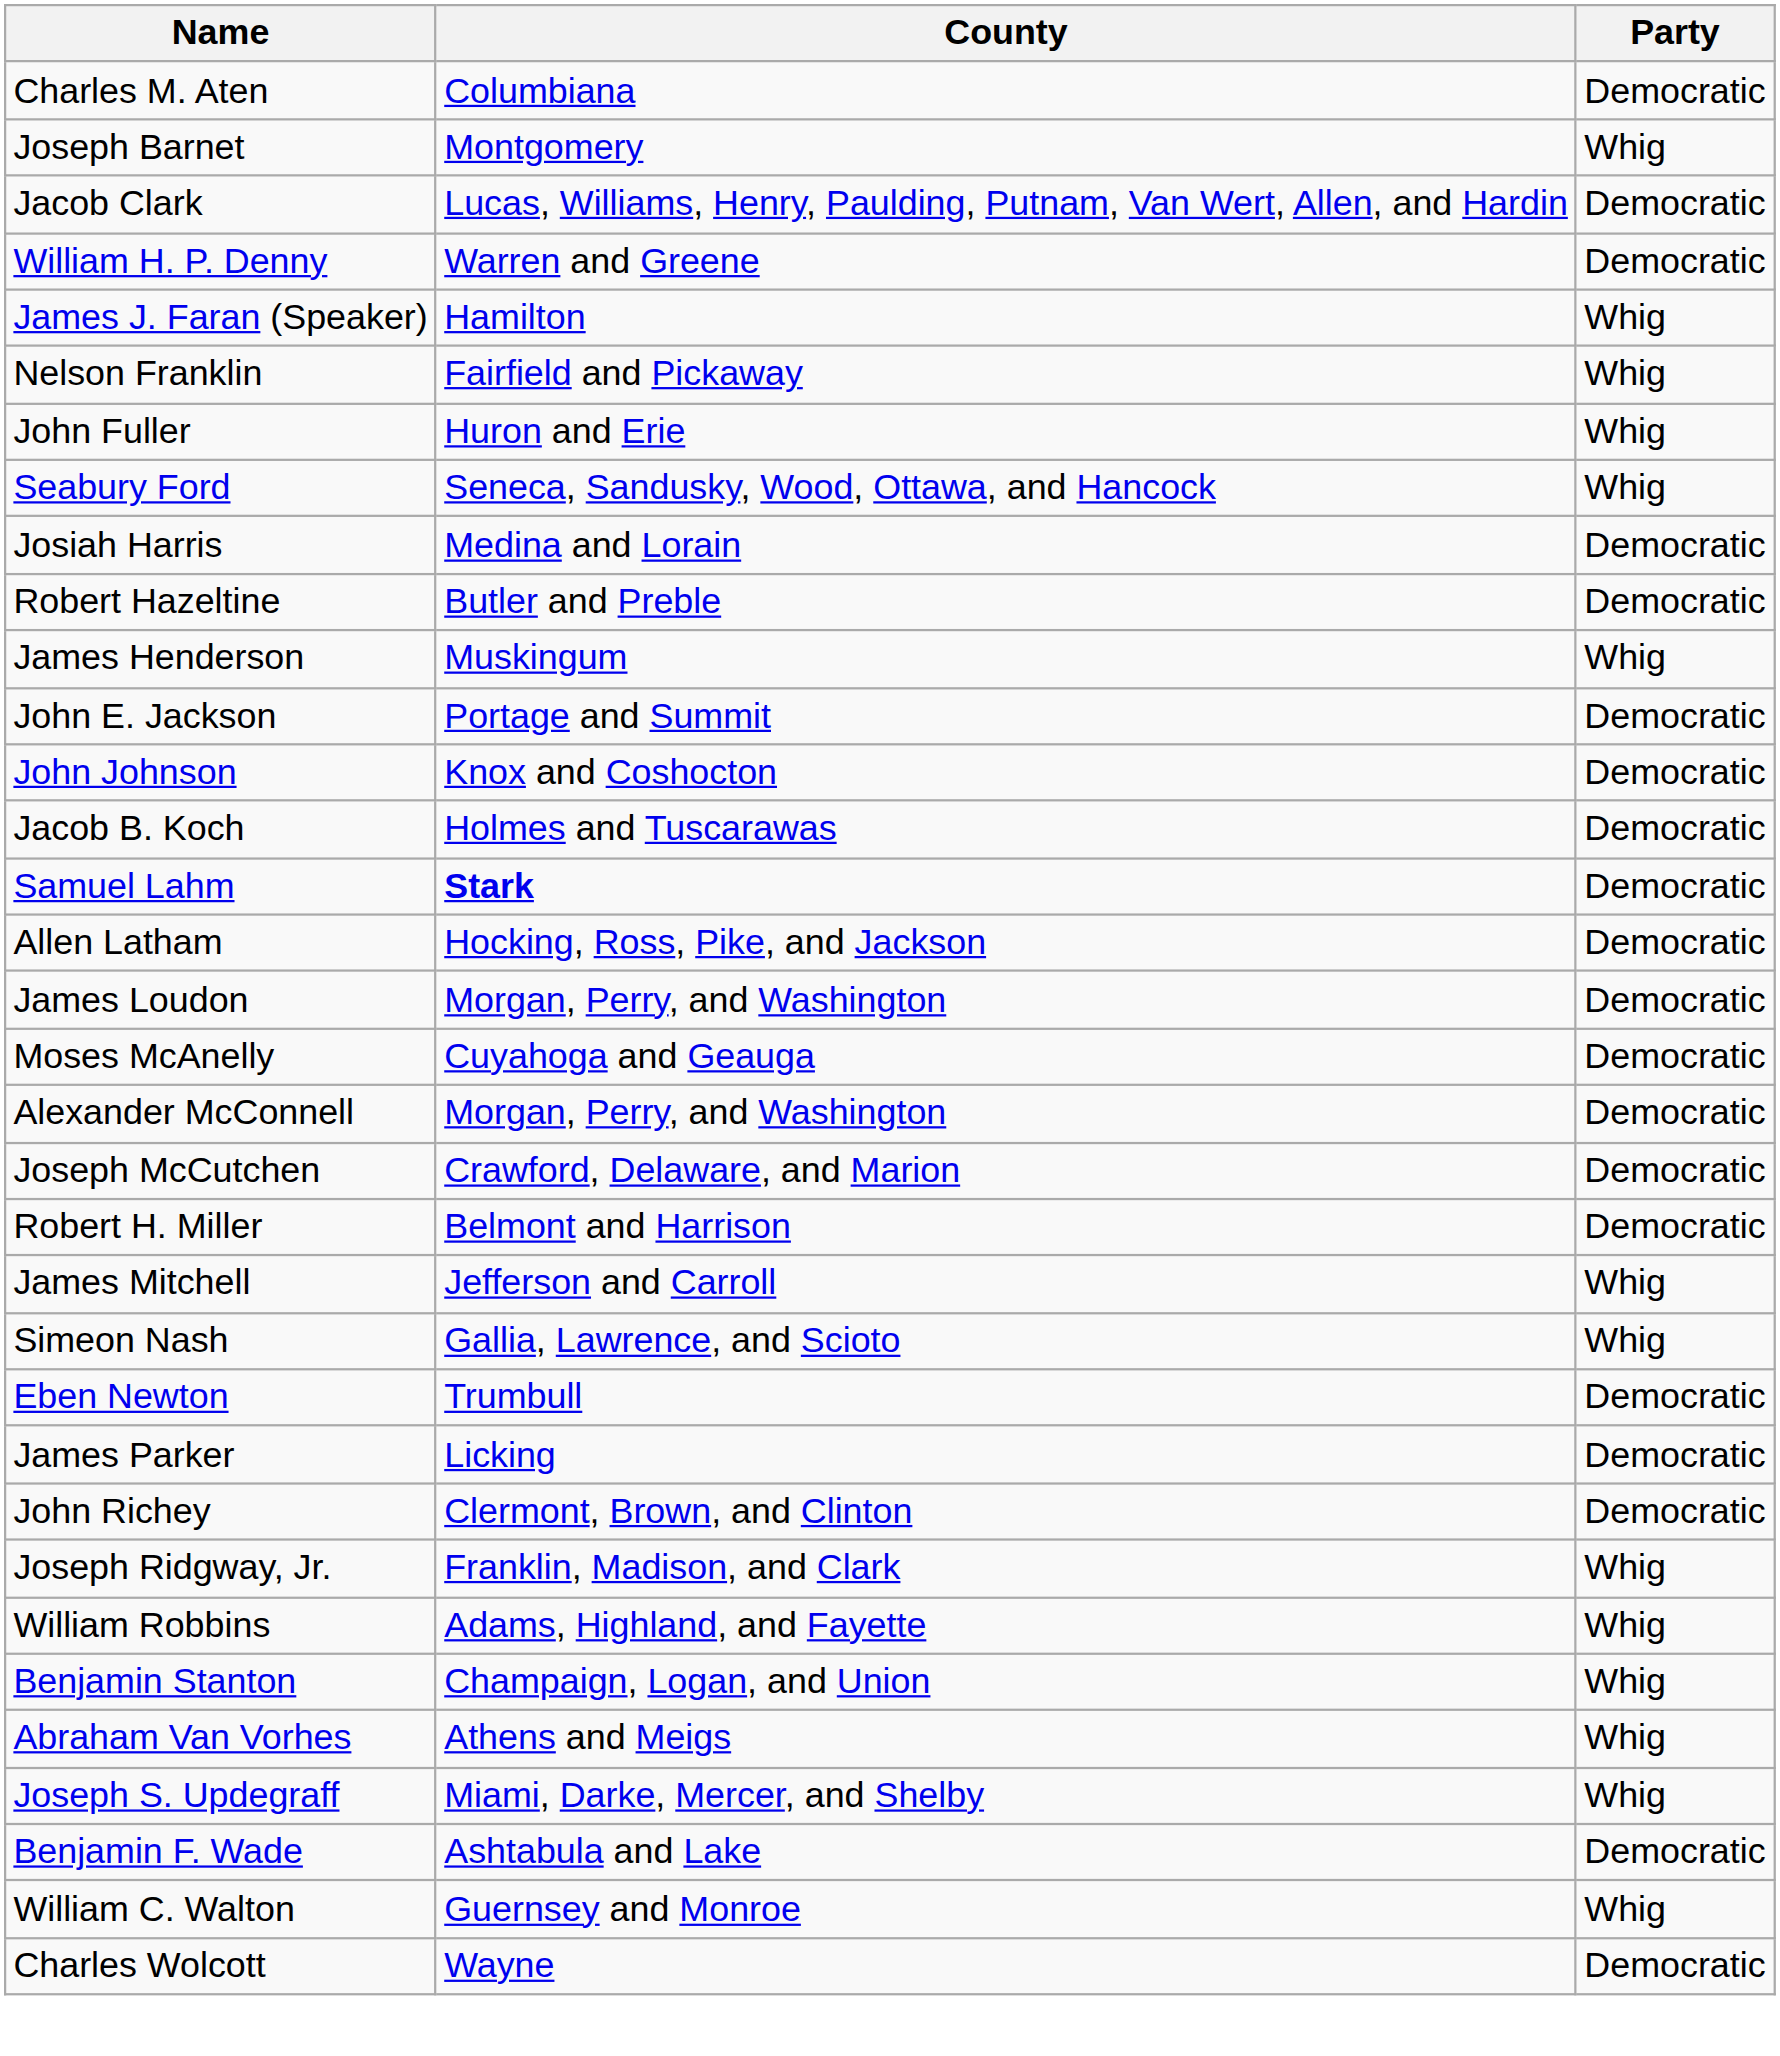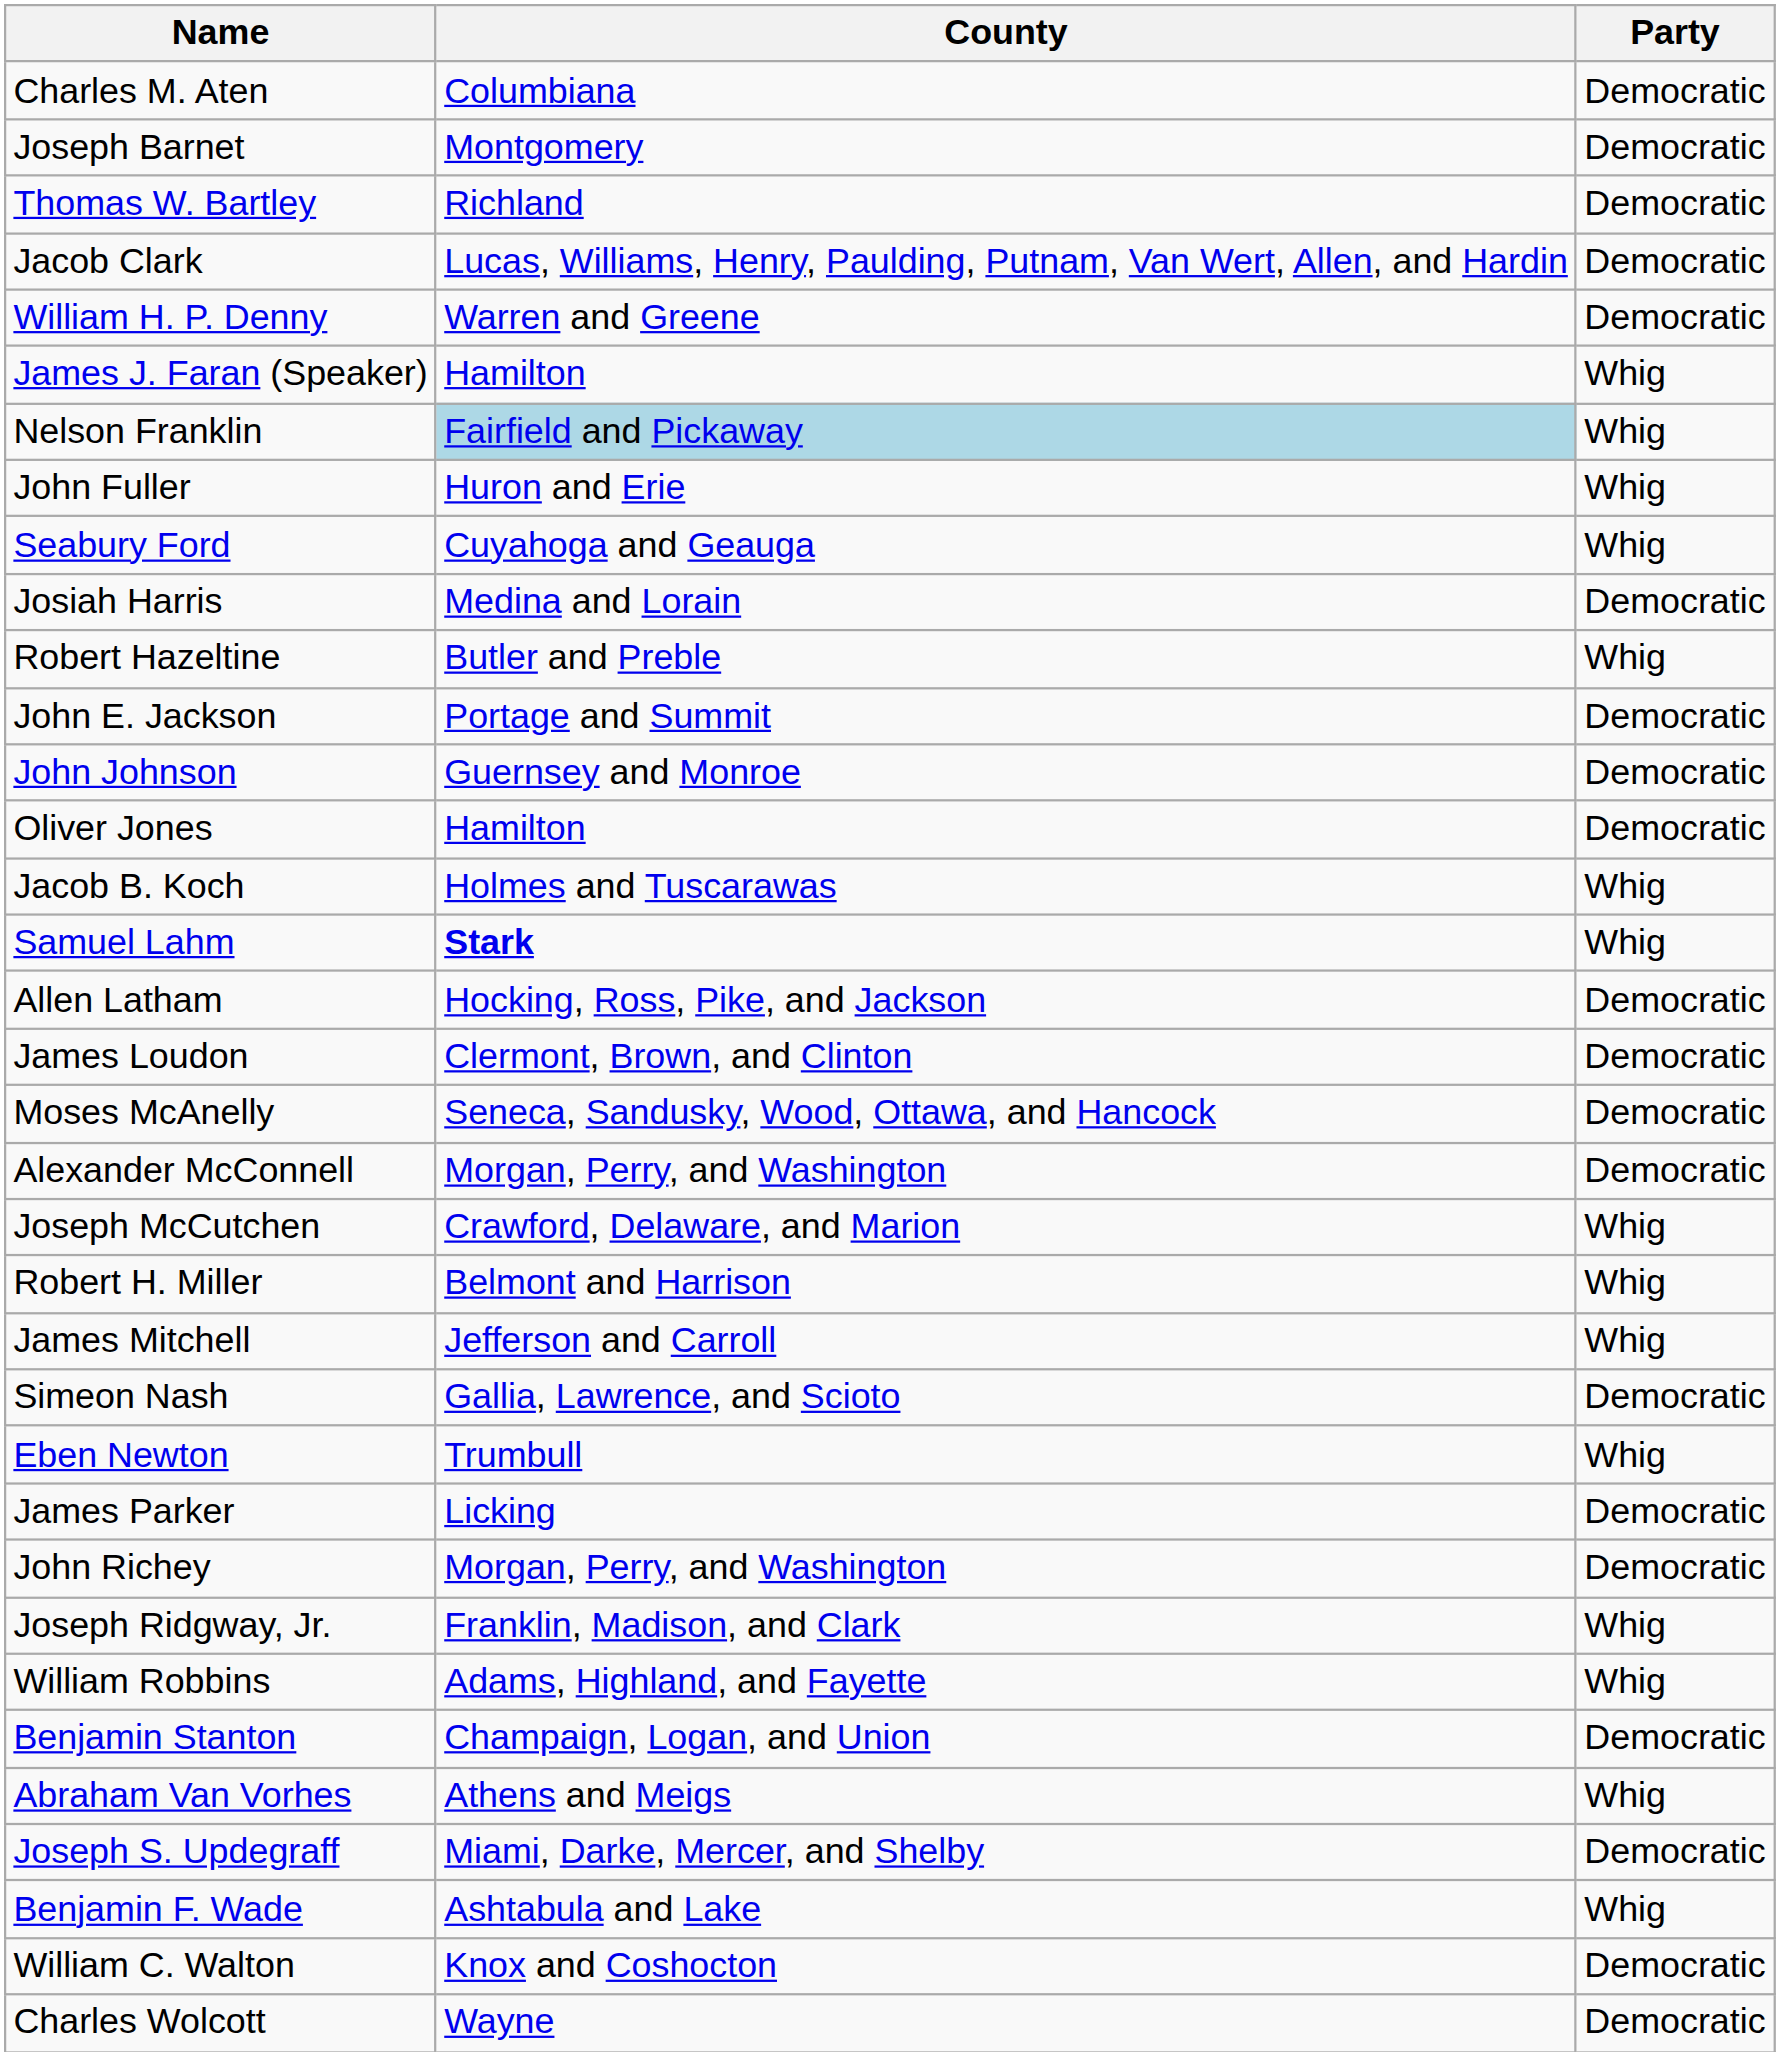Joseph Barnet | Party: Whig -> Democratic
+ row: Thomas W. Bartley | Richland | Democratic
Nelson Franklin | County: no background -> lightblue background
Seabury Ford | County: Seneca, Sandusky, Wood, Ottawa, and Hancock -> Cuyahoga and Geauga
Robert Hazeltine | Party: Democratic -> Whig
- row: James Henderson | Muskingum | Whig
John Johnson | County: Knox and Coshocton -> Guernsey and Monroe
+ row: Oliver Jones | Hamilton | Democratic
Jacob B. Koch | Party: Democratic -> Whig
Samuel Lahm | Party: Democratic -> Whig
James Loudon | County: Morgan, Perry, and Washington -> Clermont, Brown, and Clinton
Moses McAnelly | County: Cuyahoga and Geauga -> Seneca, Sandusky, Wood, Ottawa, and Hancock
Joseph McCutchen | Party: Democratic -> Whig
Robert H. Miller | Party: Democratic -> Whig
Simeon Nash | Party: Whig -> Democratic
Eben Newton | Party: Democratic -> Whig
John Richey | County: Clermont, Brown, and Clinton -> Morgan, Perry, and Washington
Benjamin Stanton | Party: Whig -> Democratic
Joseph S. Updegraff | Party: Whig -> Democratic
Benjamin F. Wade | Party: Democratic -> Whig
William C. Walton | County: Guernsey and Monroe -> Knox and Coshocton
William C. Walton | Party: Whig -> Democratic
